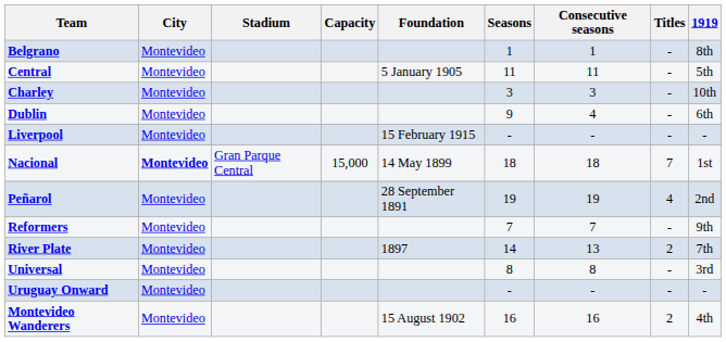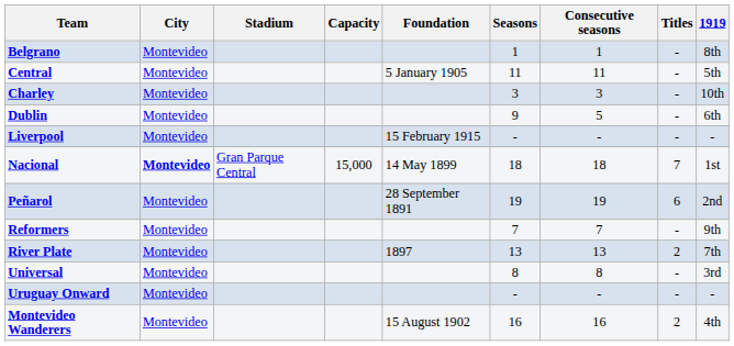Dublin | Consecutive seasons: 4 -> 5
Peñarol | Titles: 4 -> 6
River Plate | Seasons: 14 -> 13
